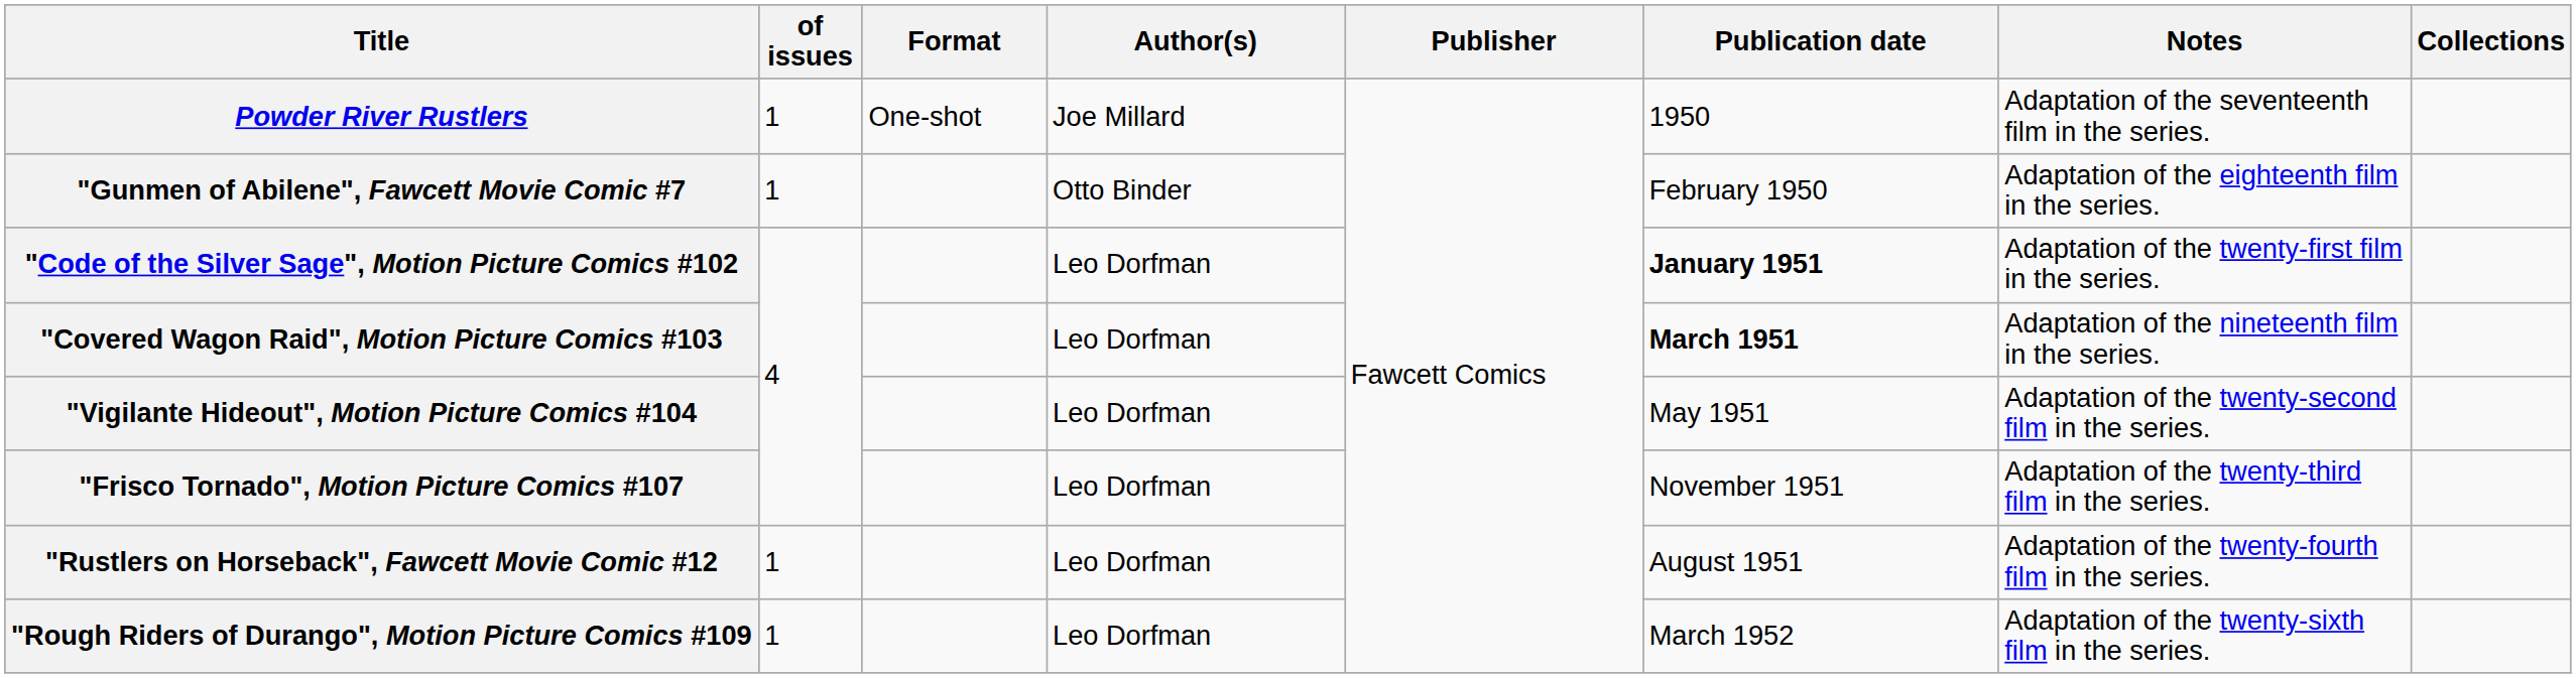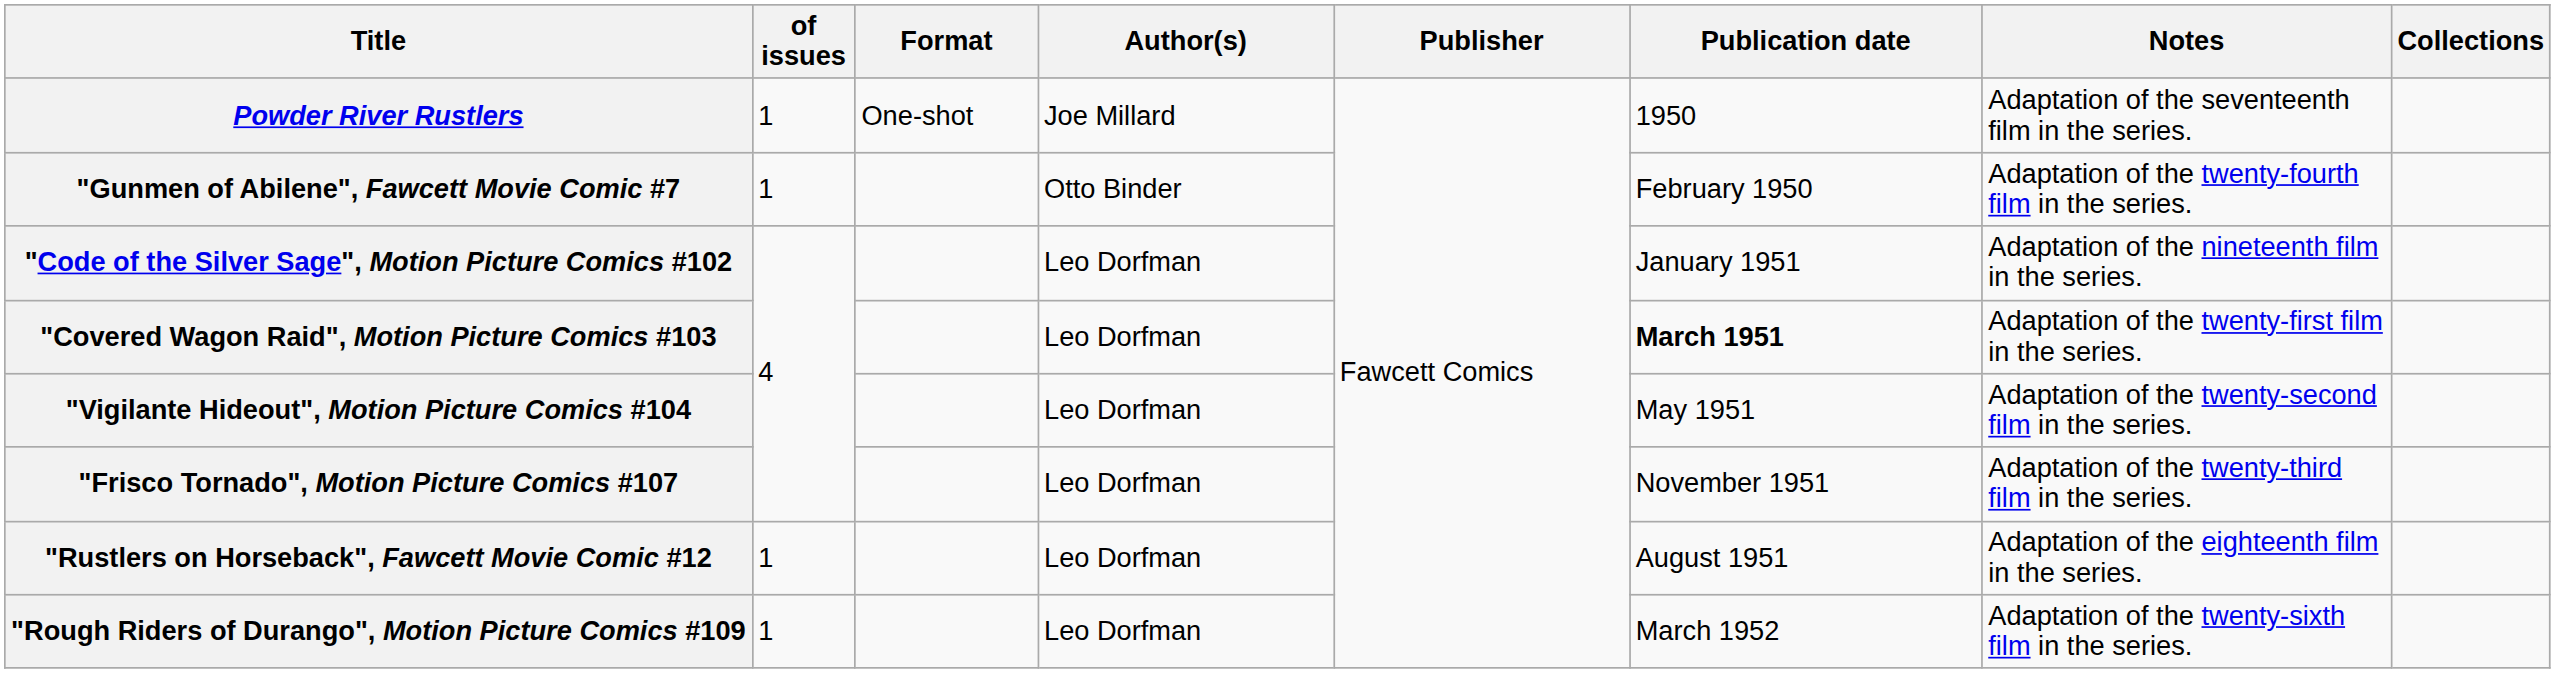"Gunmen of Abilene", Fawcett Movie Comic #7 | Notes: Adaptation of the eighteenth film in the series. -> Adaptation of the twenty-fourth film in the series.
"Code of the Silver Sage", Motion Picture Comics #102 | Publication date: bold -> normal
"Code of the Silver Sage", Motion Picture Comics #102 | Notes: Adaptation of the twenty-first film in the series. -> Adaptation of the nineteenth film in the series.
"Covered Wagon Raid", Motion Picture Comics #103 | Notes: Adaptation of the nineteenth film in the series. -> Adaptation of the twenty-first film in the series.
"Rustlers on Horseback", Fawcett Movie Comic #12 | Notes: Adaptation of the twenty-fourth film in the series. -> Adaptation of the eighteenth film in the series.
